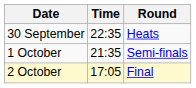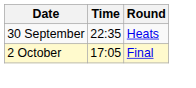- row: 1 October | 21:35 | Semi-finals
